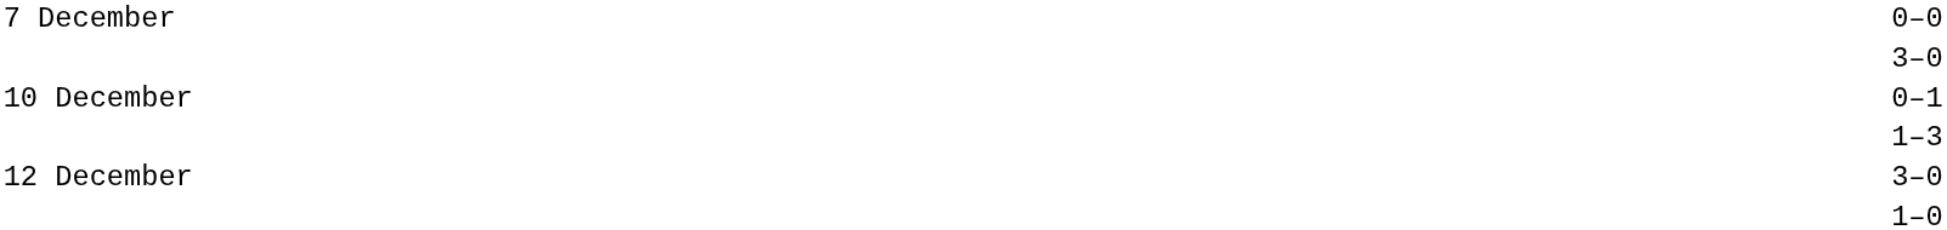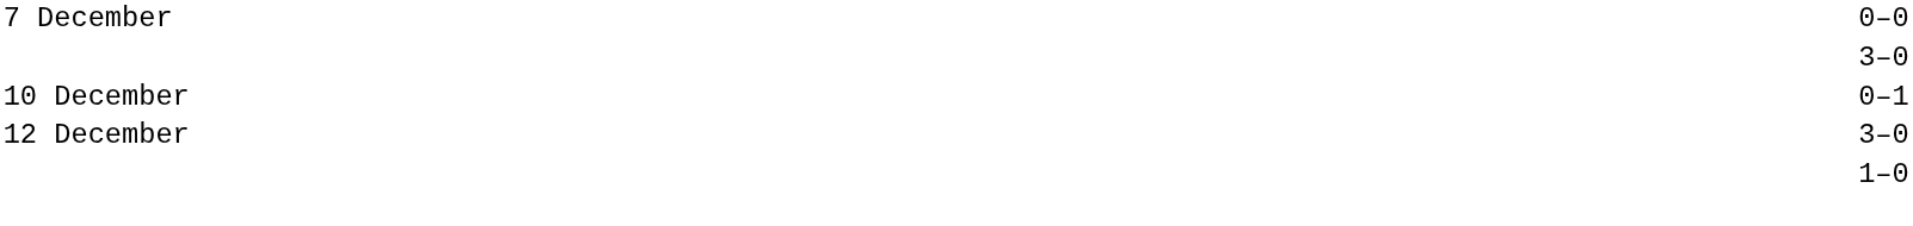- row: 1–3
